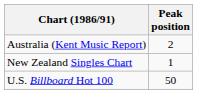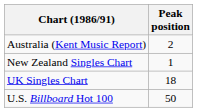+ row: UK Singles Chart | 18
